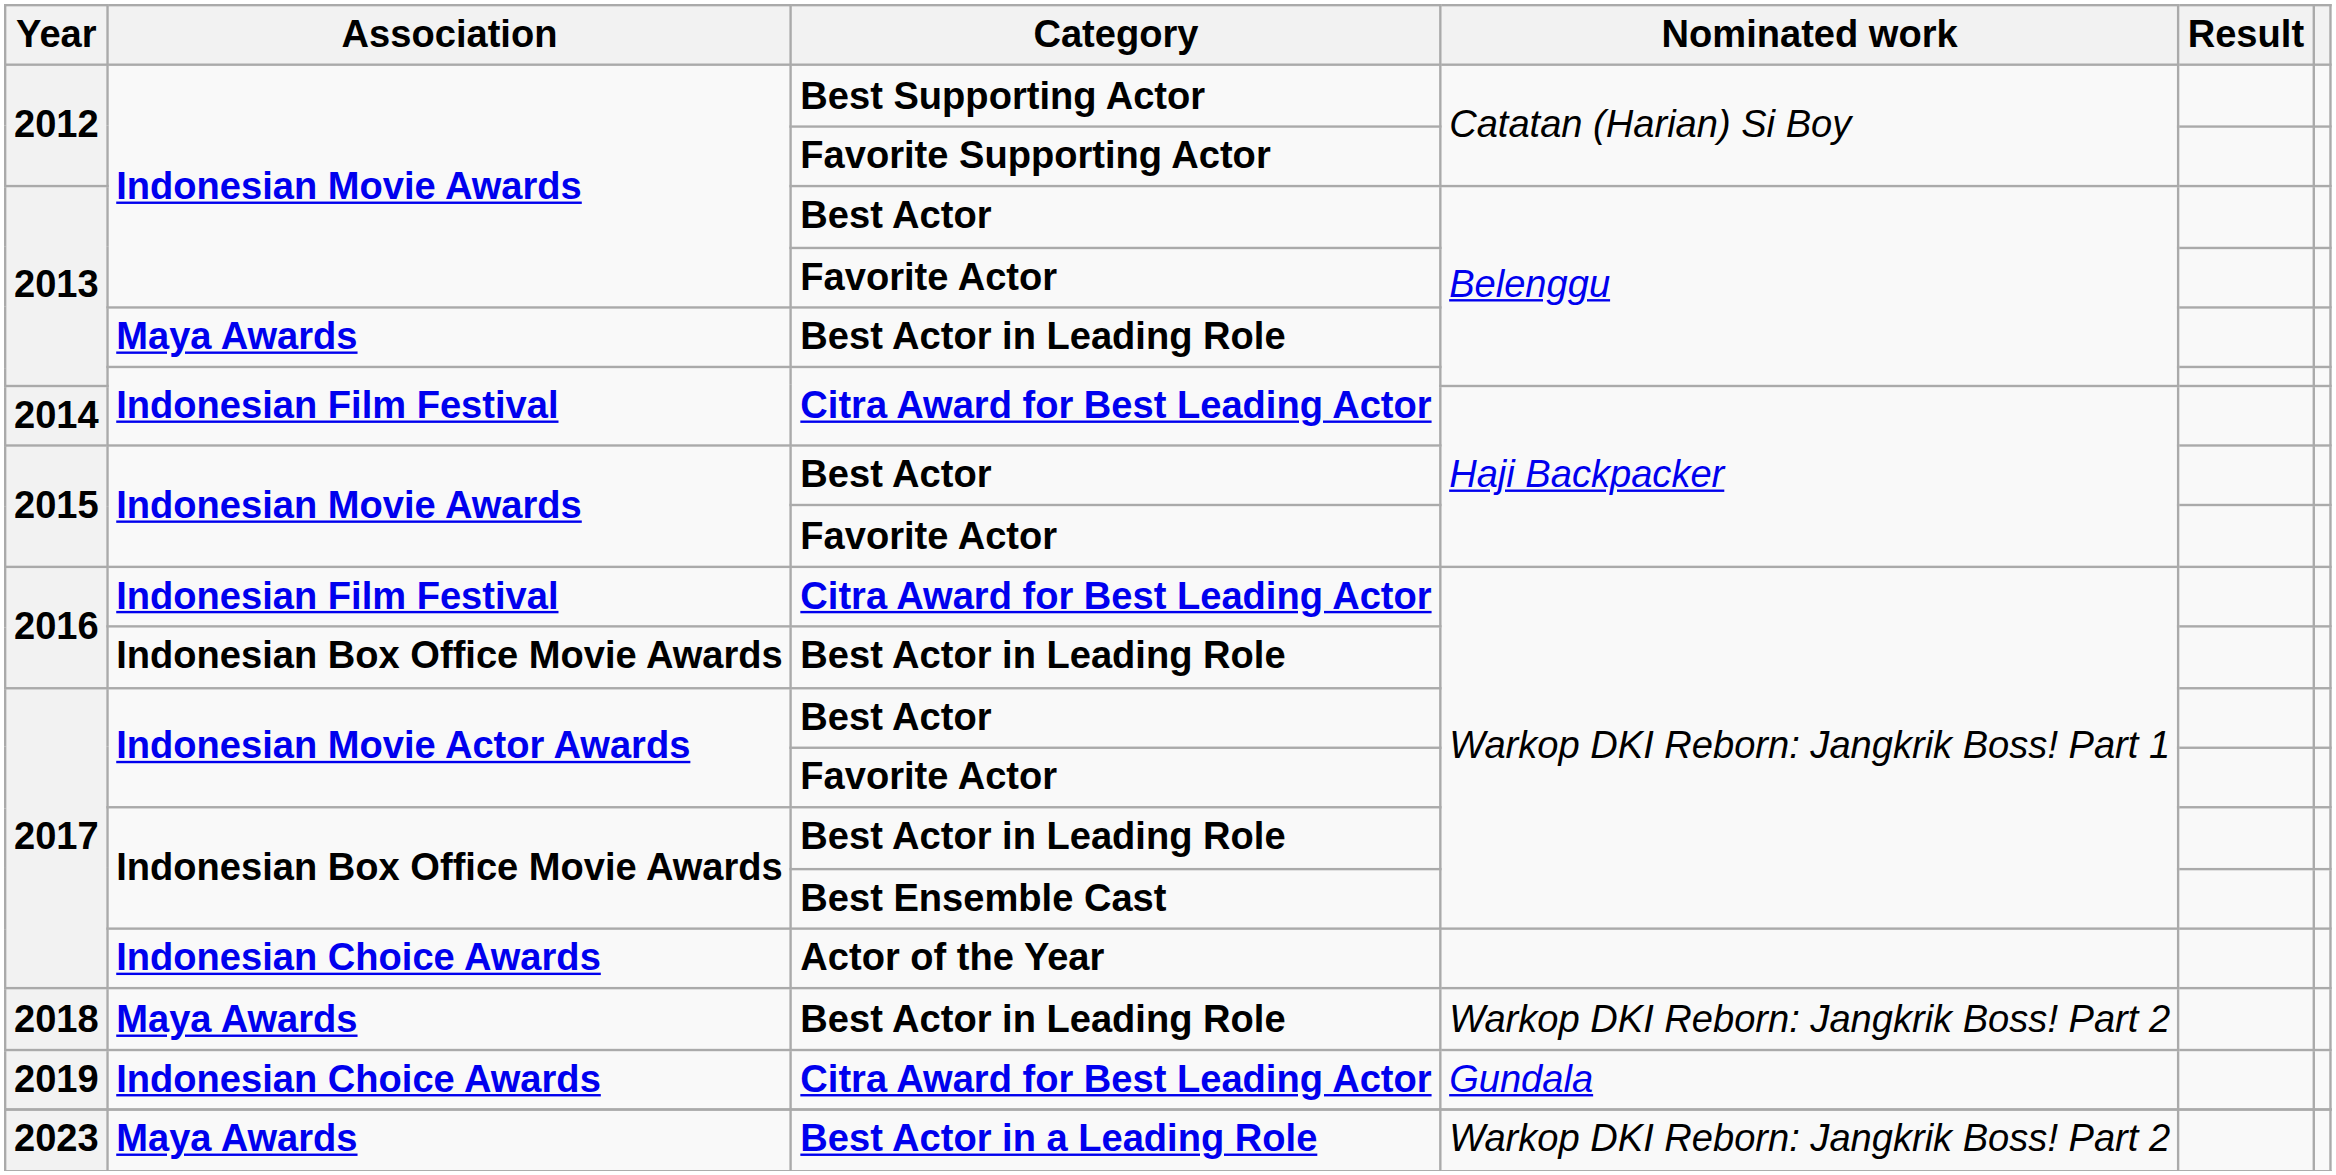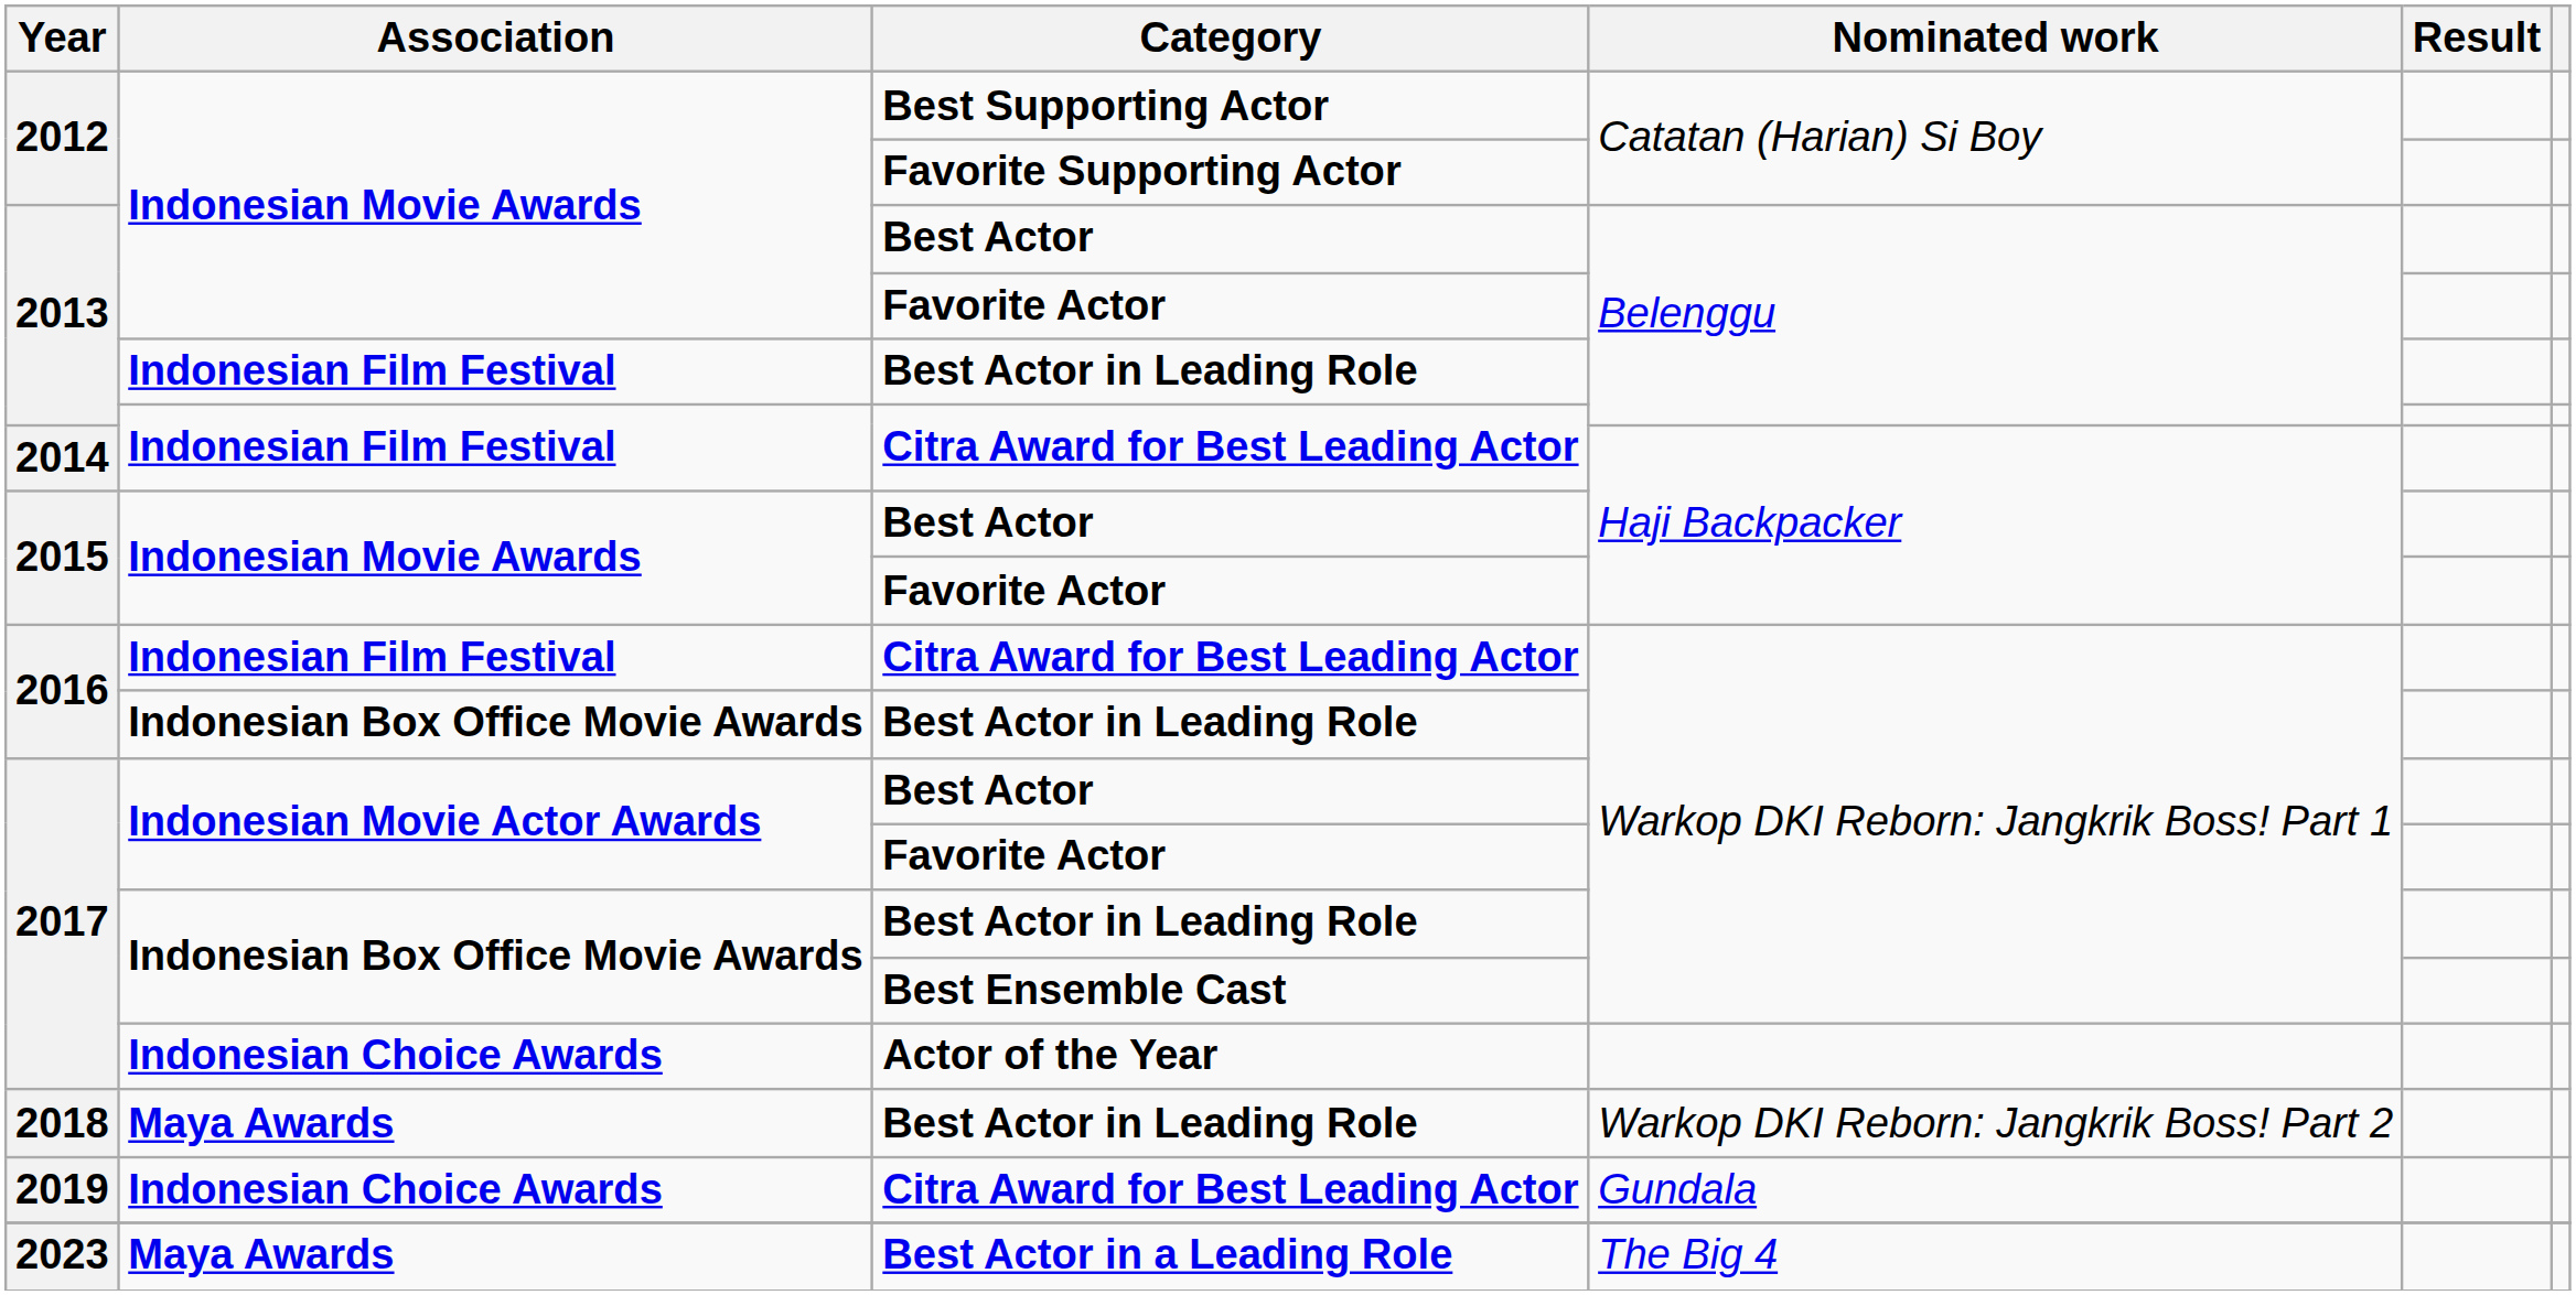2013 / Best Actor in Leading Role | Association: Maya Awards -> Indonesian Film Festival
2023 | Nominated work: Warkop DKI Reborn: Jangkrik Boss! Part 2 -> The Big 4
